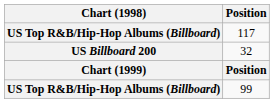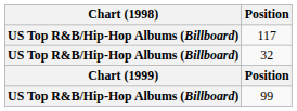32 | Chart (1998): US Billboard 200 -> US Top R&B/Hip-Hop Albums (Billboard)
